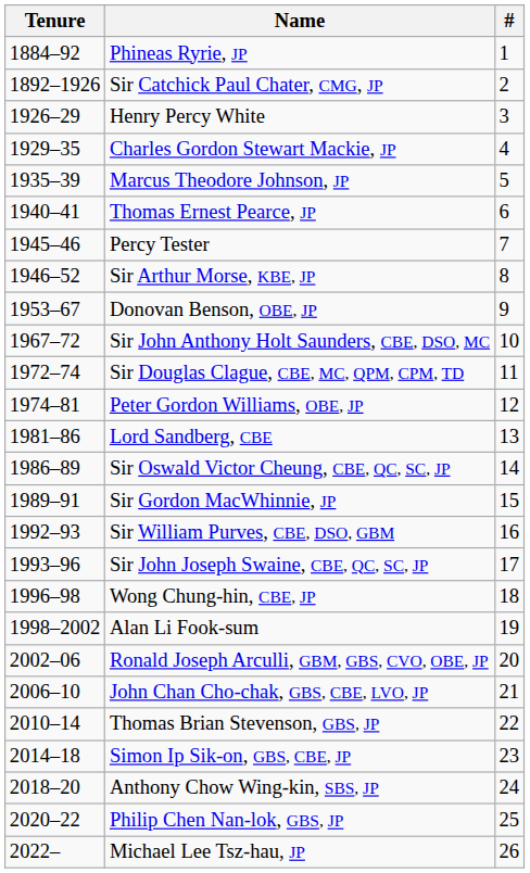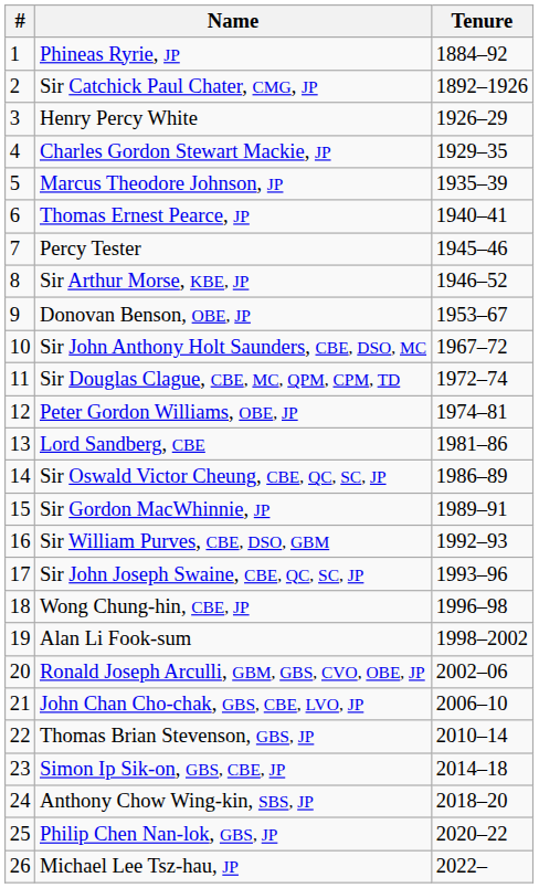columns swapped: # <-> Tenure
